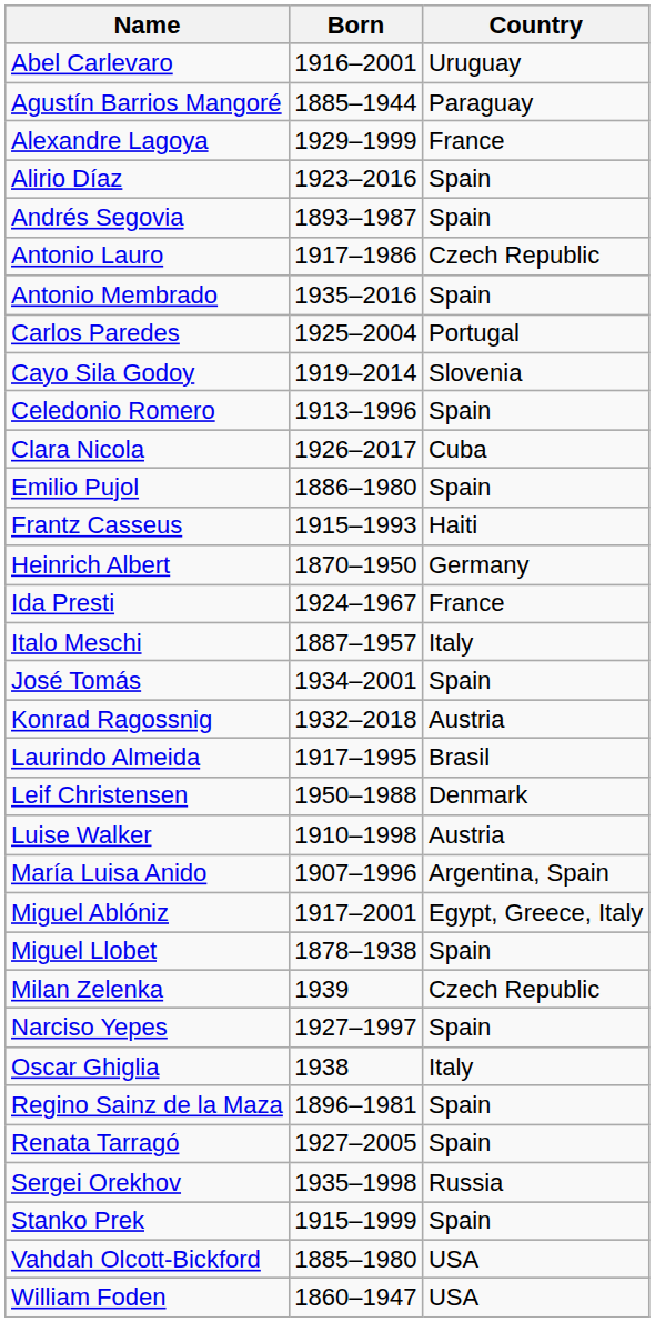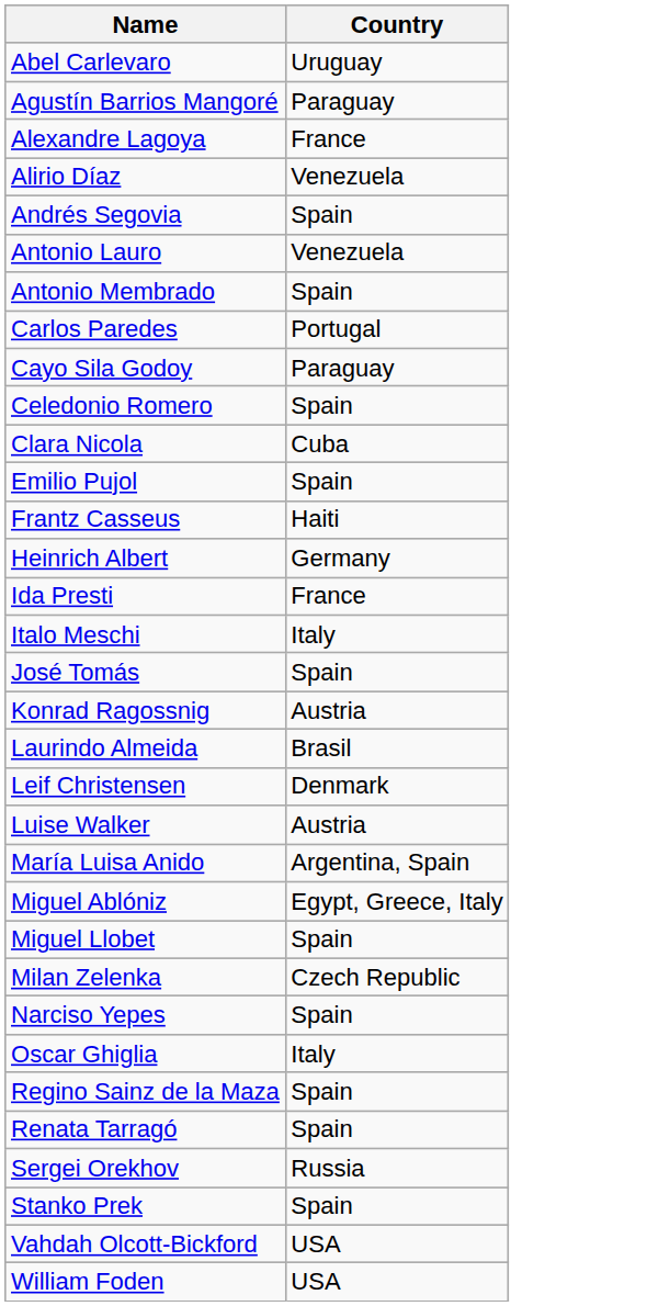- column: Born | 1916–2001 | 1885–1944 | 1929–1999 | 1923–2016 | 1893–1987 | 1917–1986 | 1935–2016 | 1925–2004 | 1919–2014 | 1913–1996 | 1926–2017 | 1886–1980 | 1915–1993 | 1870–1950 | 1924–1967 | 1887–1957 | 1934–2001 | 1932–2018 | 1917–1995 | 1950–1988 | 1910–1998 | 1907–1996 | 1917–2001 | 1878–1938 | 1939 | 1927–1997 | 1938 | 1896–1981 | 1927–2005 | 1935–1998 | 1915–1999 | 1885–1980 | 1860–1947
Alirio Díaz | Country: Spain -> Venezuela
Antonio Lauro | Country: Czech Republic -> Venezuela
Cayo Sila Godoy | Country: Slovenia -> Paraguay
